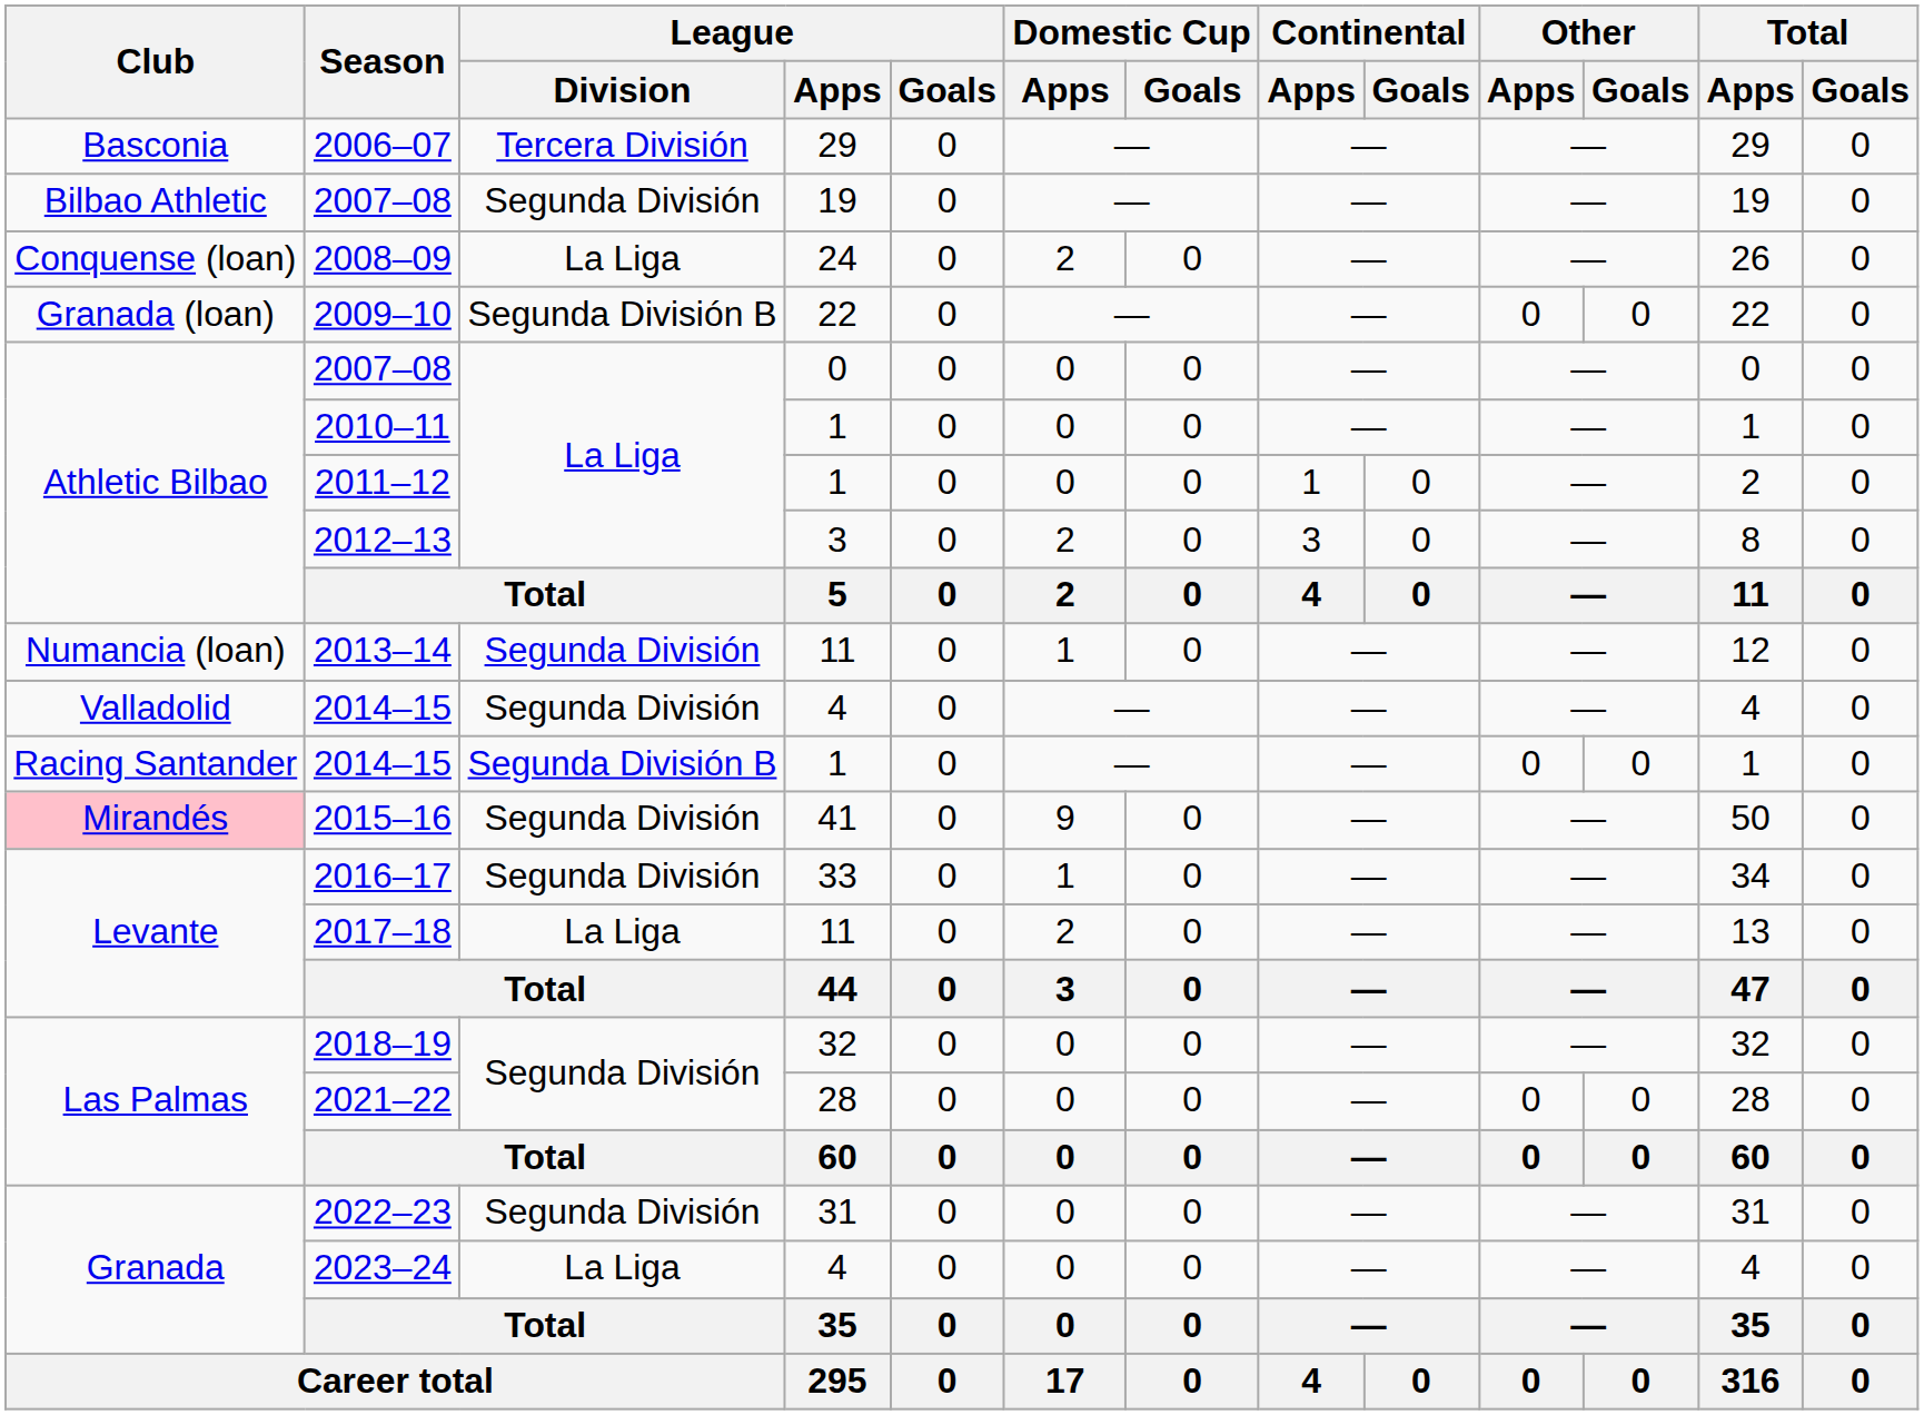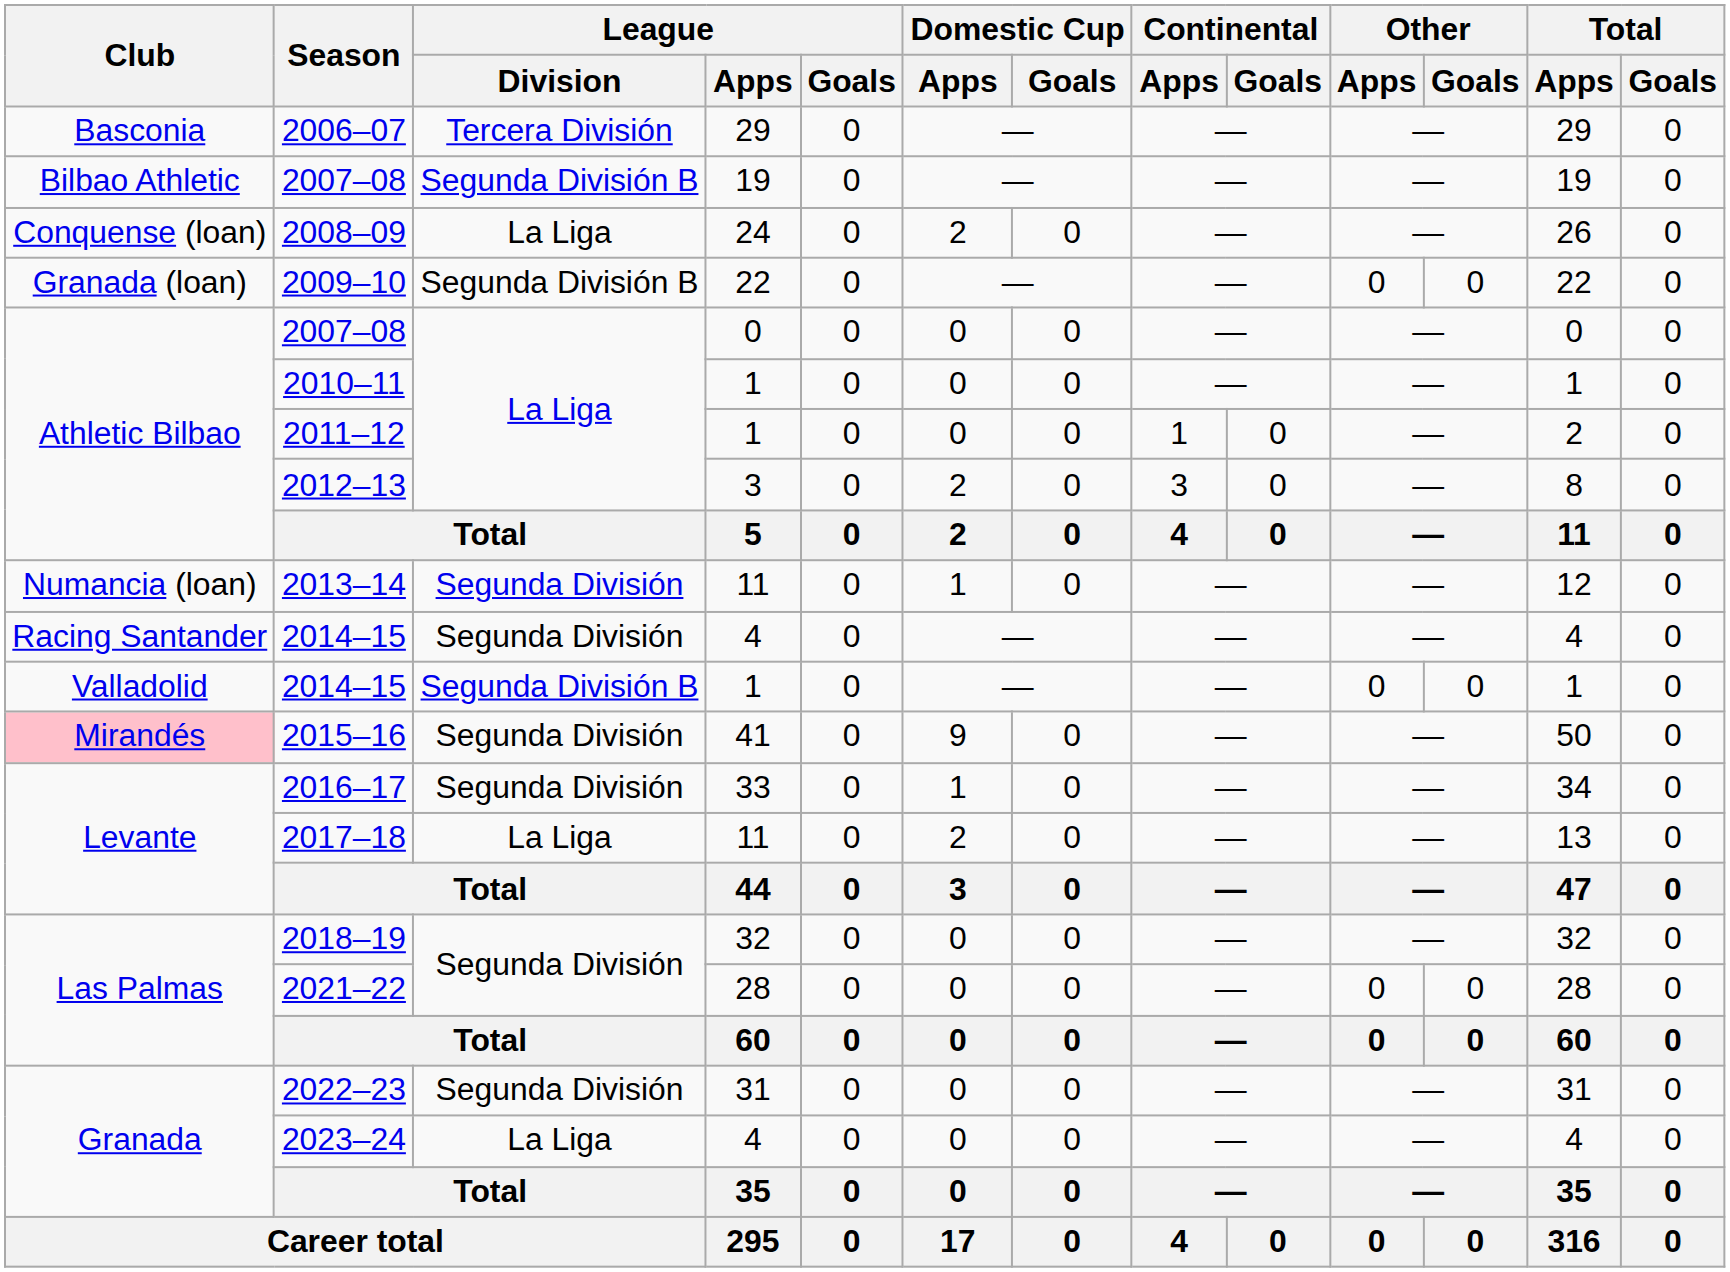2007–08 / 19 | League / Division: Segunda División -> Segunda División B
2014–15 / 4 | Club: Valladolid -> Racing Santander
2014–15 / 1 | Club: Racing Santander -> Valladolid
